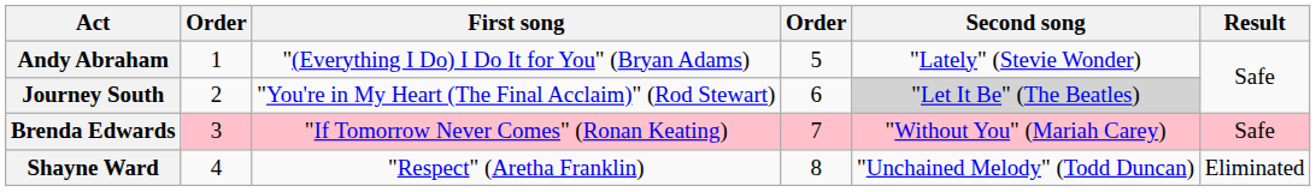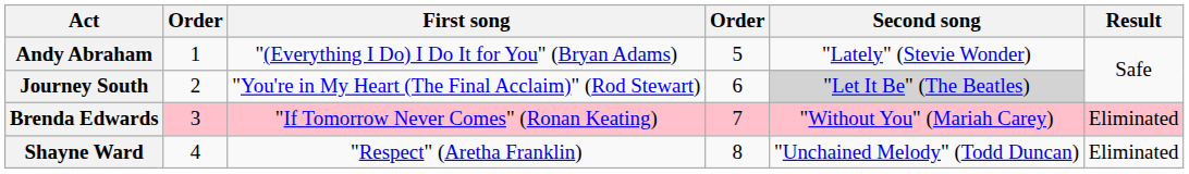Brenda Edwards | Result: Safe -> Eliminated
